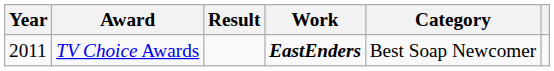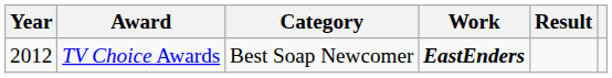columns swapped: Category <-> Result
TV Choice Awards | Year: 2011 -> 2012
